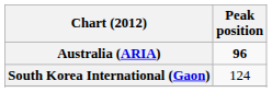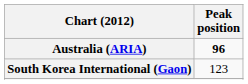South Korea International (Gaon) | Peak position: 124 -> 123
